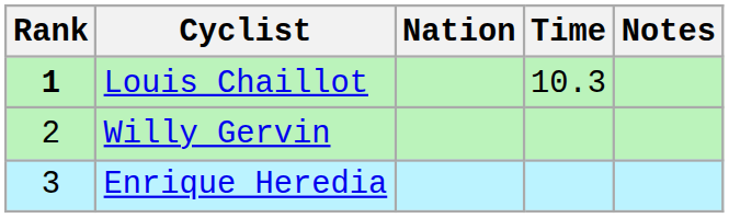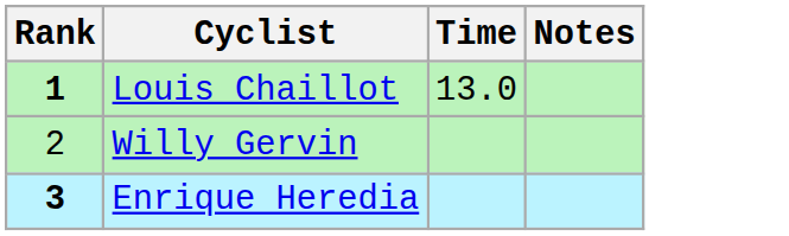- column: Nation
Louis Chaillot | Time: 10.3 -> 13.0
Enrique Heredia | Rank: normal -> bold
